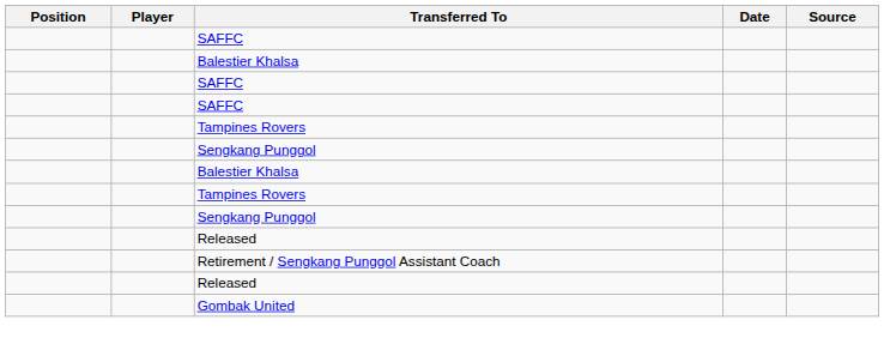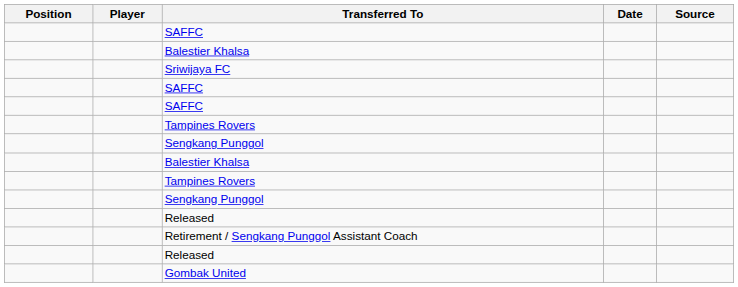+ row: Sriwijaya FC
